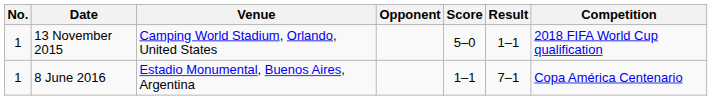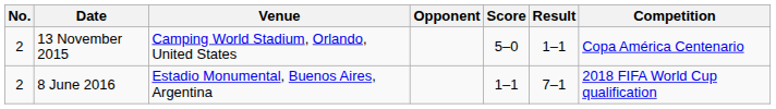13 November 2015 | No.: 1 -> 2
13 November 2015 | Competition: 2018 FIFA World Cup qualification -> Copa América Centenario
8 June 2016 | No.: 1 -> 2
8 June 2016 | Competition: Copa América Centenario -> 2018 FIFA World Cup qualification
